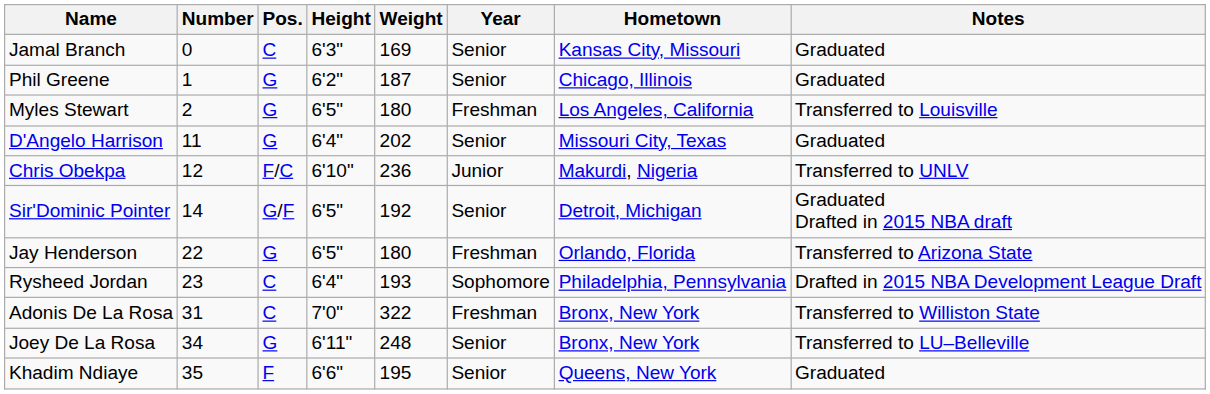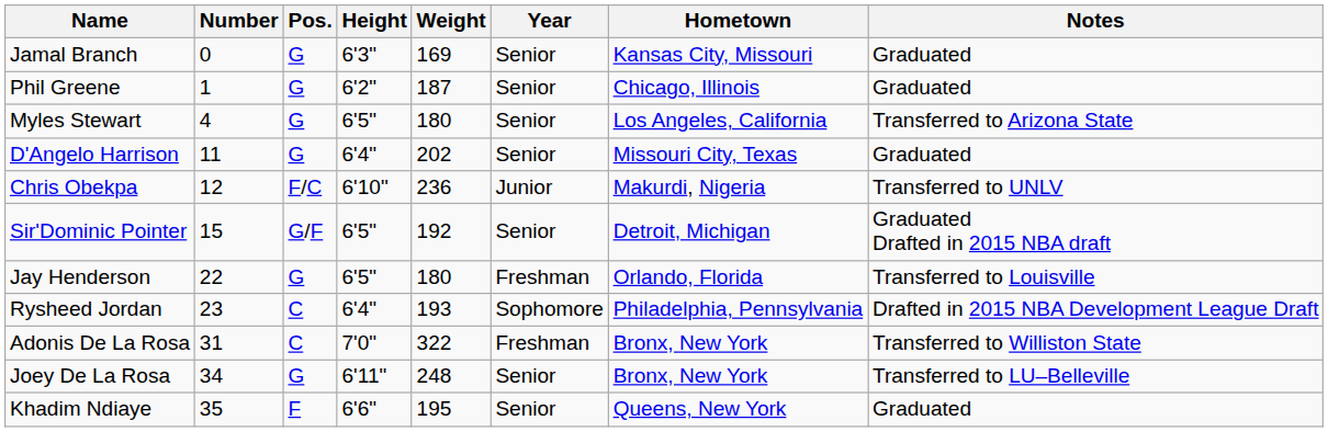Jamal Branch | Pos.: C -> G
Myles Stewart | Number: 2 -> 4
Myles Stewart | Year: Freshman -> Senior
Myles Stewart | Notes: Transferred to Louisville -> Transferred to Arizona State
Sir'Dominic Pointer | Number: 14 -> 15
Jay Henderson | Notes: Transferred to Arizona State -> Transferred to Louisville
